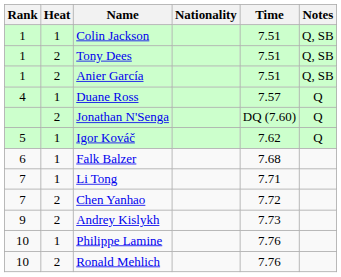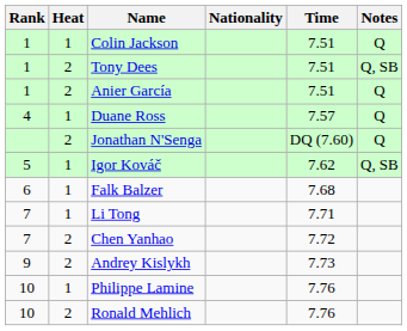Colin Jackson | Notes: Q, SB -> Q
Anier García | Notes: Q, SB -> Q
Igor Kováč | Notes: Q -> Q, SB
